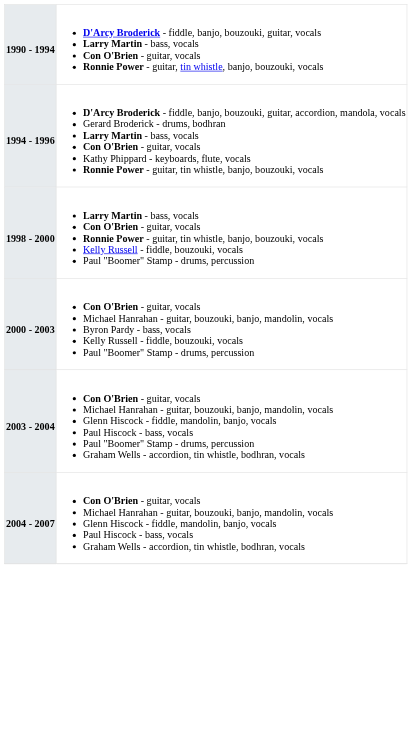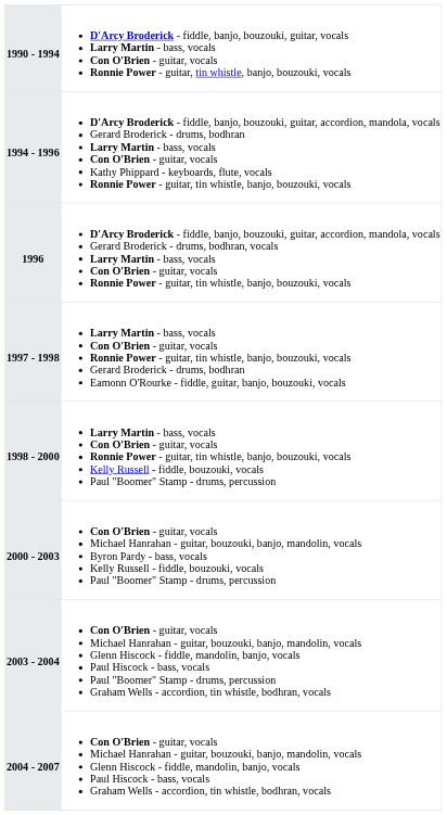+ row: 1996 | D'Arcy Broderick - fiddle, banjo, bouzouki, guitar, accordion, mandola, vocals Gerard Broderick - drums, bodhran, vocals Larry Martin - bass, vocals Con O'Brien - guitar, vocals Ronnie Power - guitar, tin whistle, banjo, bouzouki, vocals
+ row: 1997 - 1998 | Larry Martin - bass, vocals Con O'Brien - guitar, vocals Ronnie Power - guitar, tin whistle, banjo, bouzouki, vocals Gerard Broderick - drums, bodhran Eamonn O'Rourke - fiddle, guitar, banjo, bouzouki, vocals
